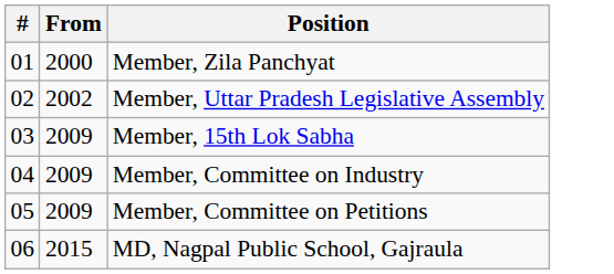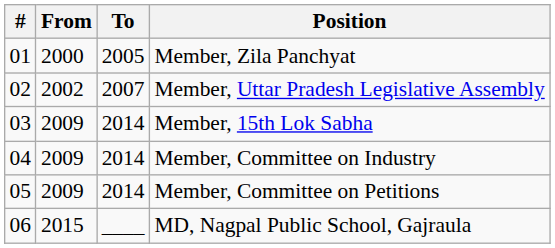+ column: To | 2005 | 2007 | 2014 | 2014 | 2014 | ____
